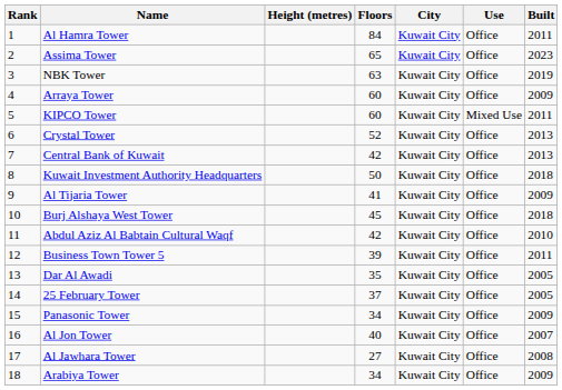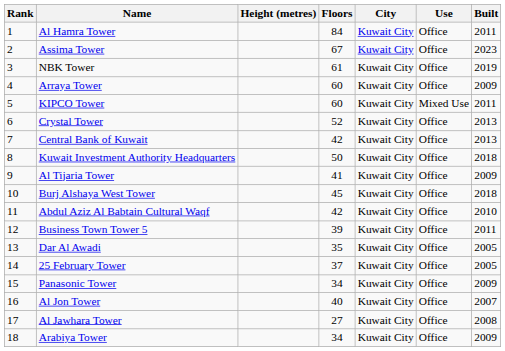Assima Tower | Floors: 65 -> 67
NBK Tower | Floors: 63 -> 61
